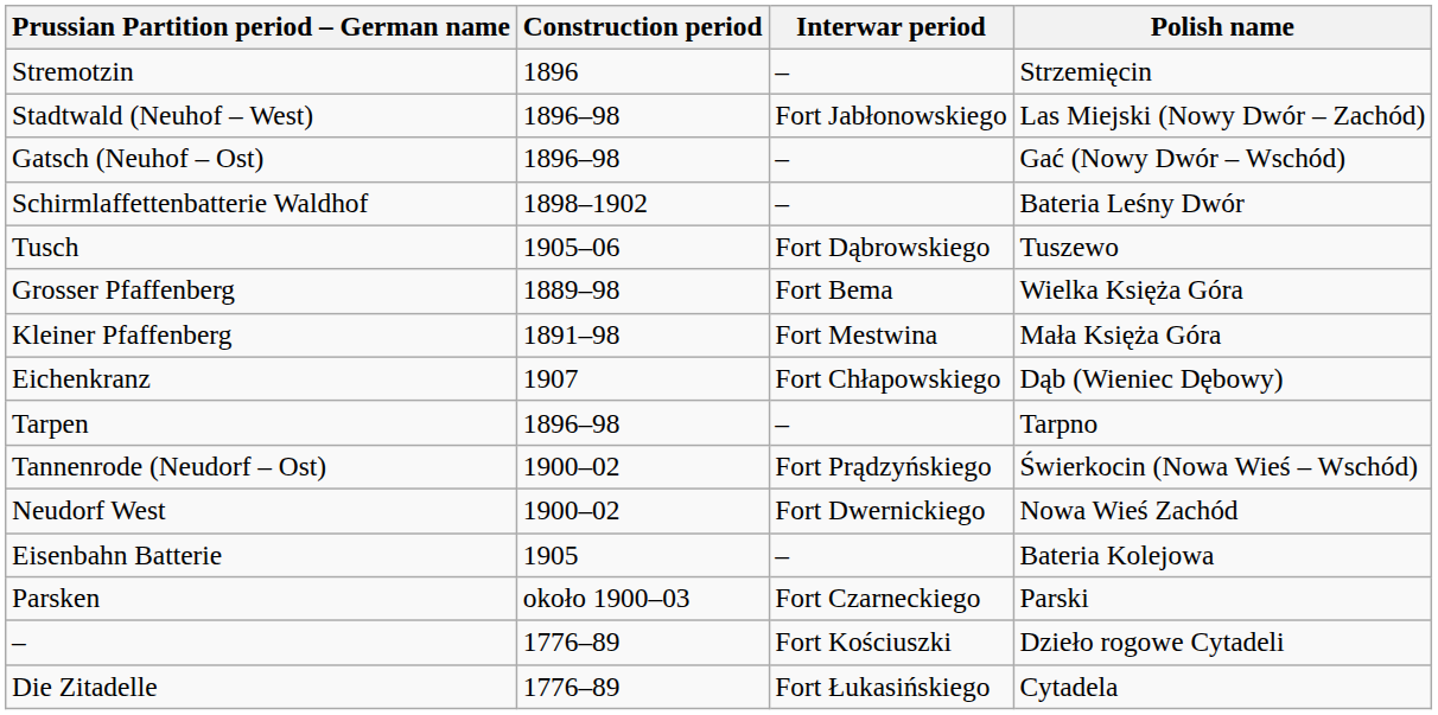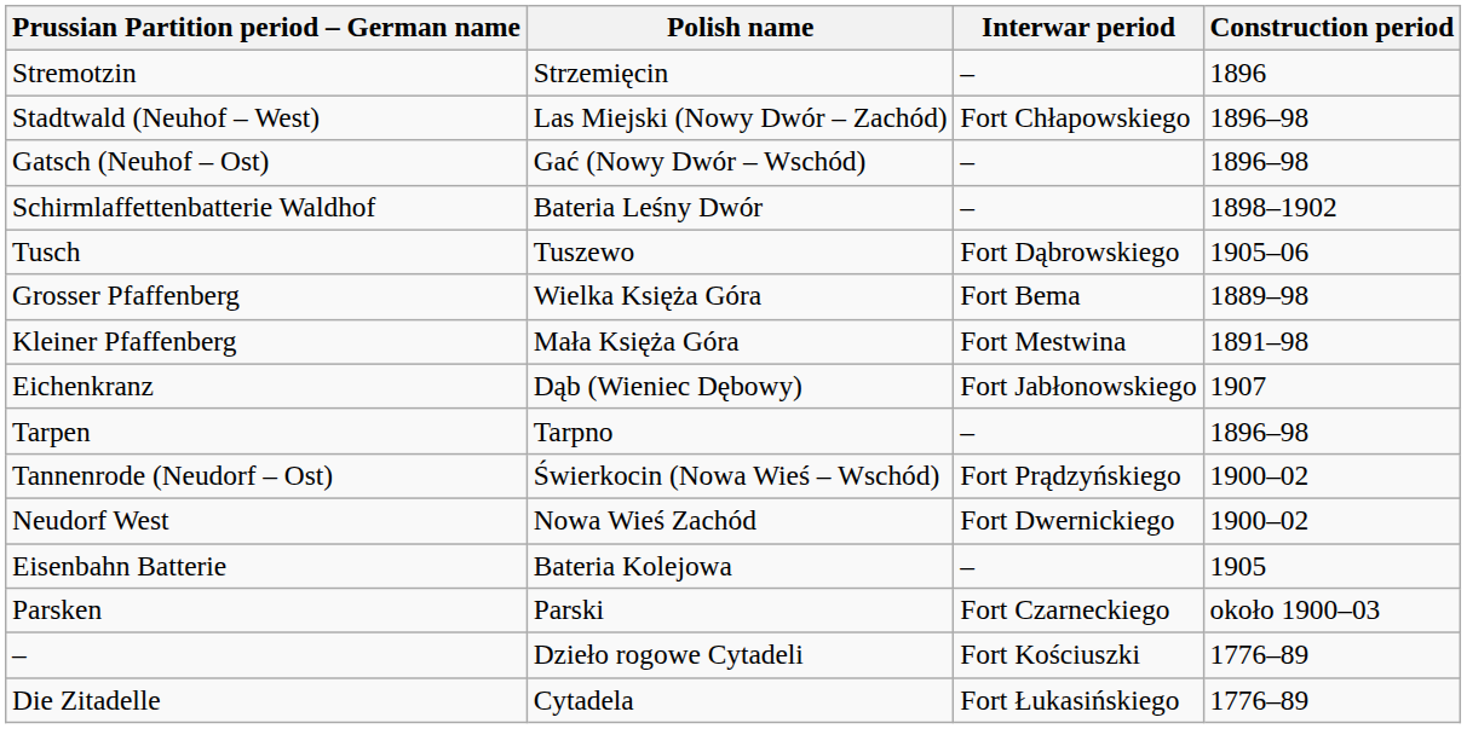columns swapped: Polish name <-> Construction period
Stadtwald (Neuhof – West) | Interwar period: Fort Jabłonowskiego -> Fort Chłapowskiego
Eichenkranz | Interwar period: Fort Chłapowskiego -> Fort Jabłonowskiego
